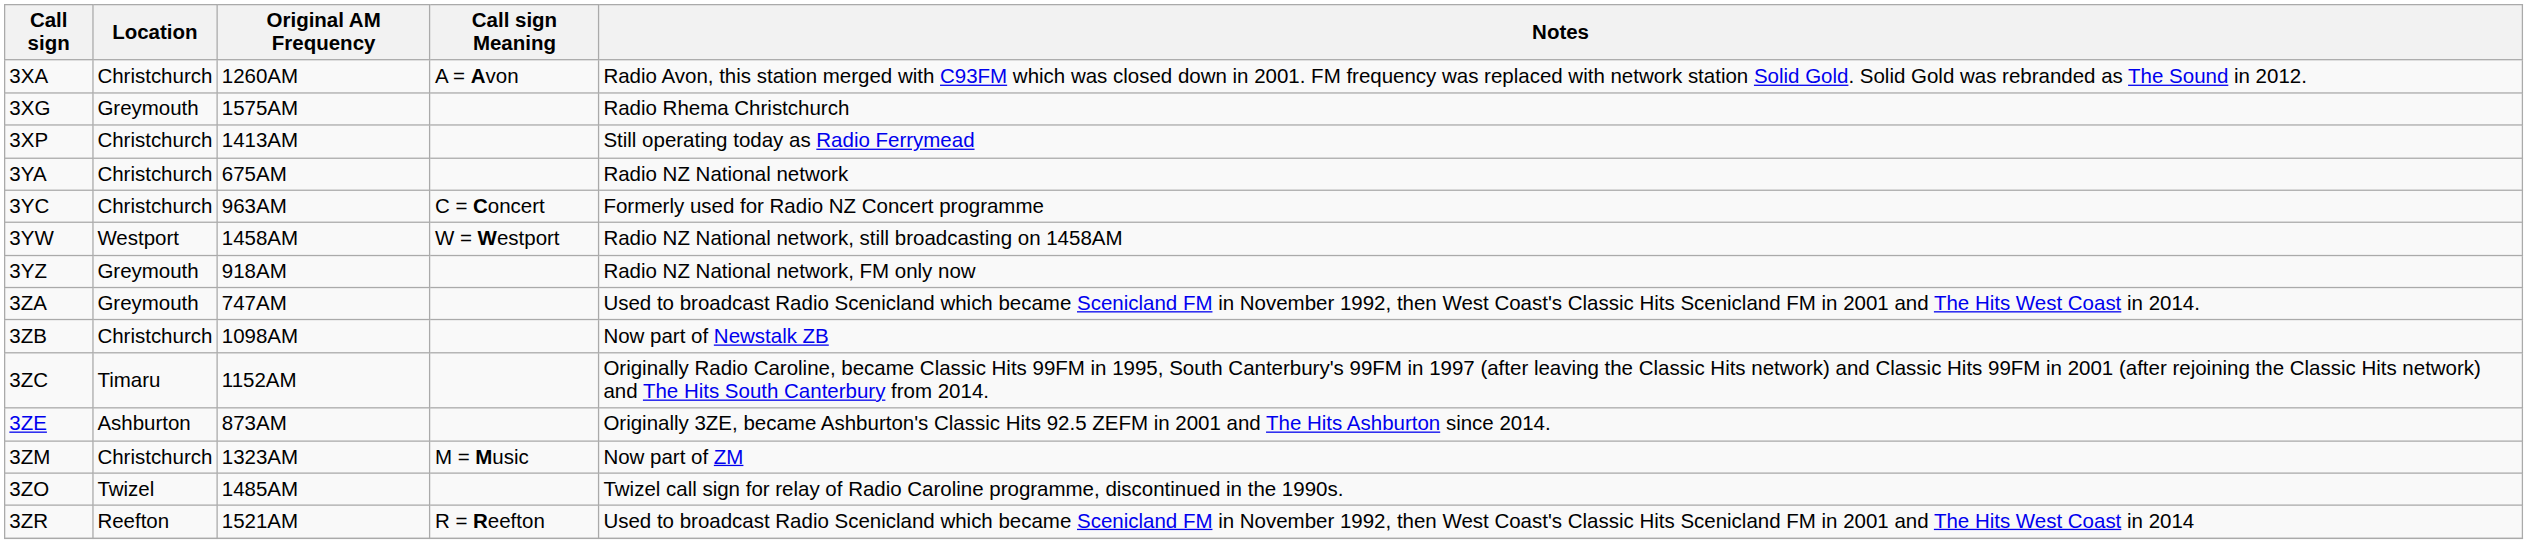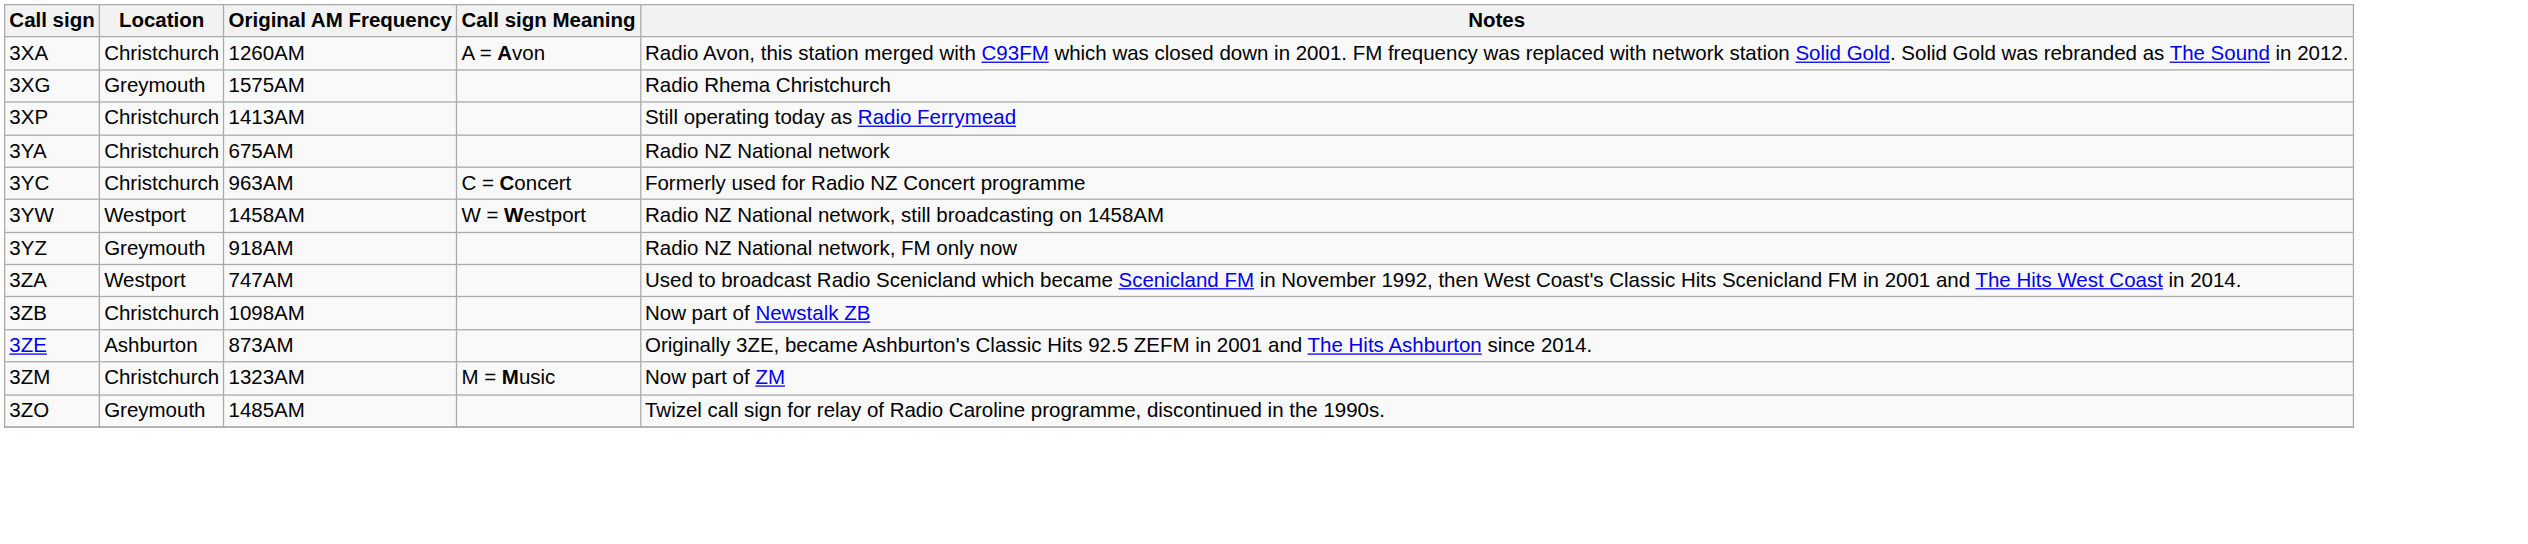3ZA | Location: Greymouth -> Westport
- row: 3ZC | Timaru | 1152AM | Originally Radio Caroline, became Classic Hits 99FM in 1995, South Canterbury's 99FM in 1997 (after leaving the Classic Hits network) and Classic Hits 99FM in 2001 (after rejoining the Classic Hits network) and The Hits South Canterbury from 2014.
3ZO | Location: Twizel -> Greymouth
- row: 3ZR | Reefton | 1521AM | R = Reefton | Used to broadcast Radio Scenicland which became Scenicland FM in November 1992, then West Coast's Classic Hits Scenicland FM in 2001 and The Hits West Coast in 2014
